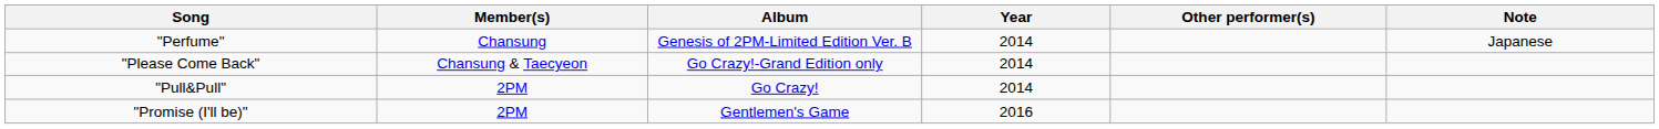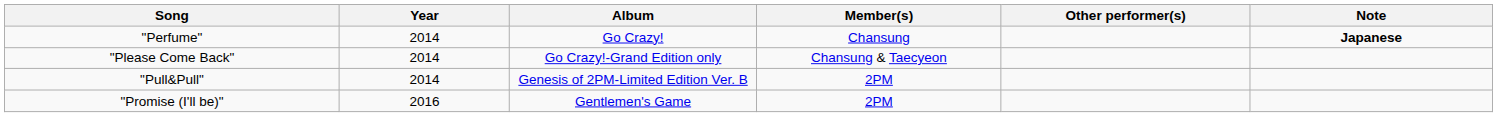columns swapped: Member(s) <-> Year
"Perfume" | Album: Genesis of 2PM-Limited Edition Ver. B -> Go Crazy!
"Perfume" | Note: normal -> bold
"Pull&Pull" | Album: Go Crazy! -> Genesis of 2PM-Limited Edition Ver. B
